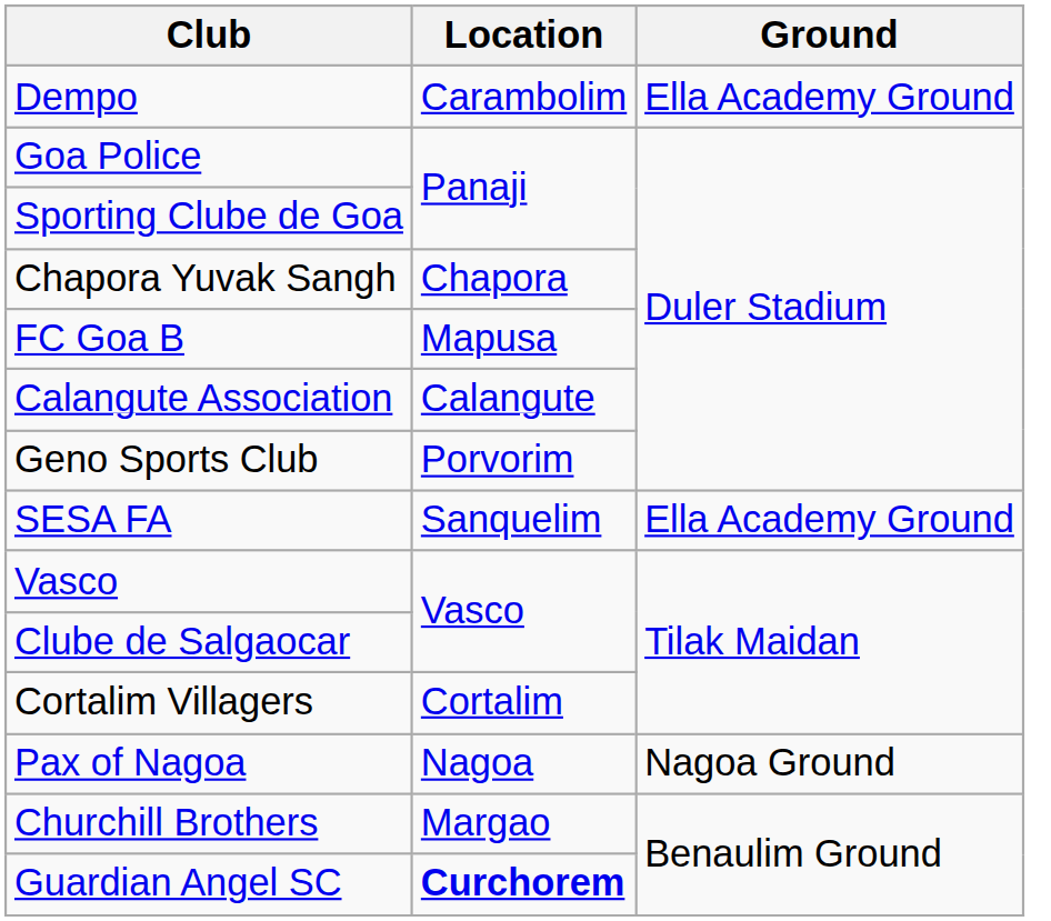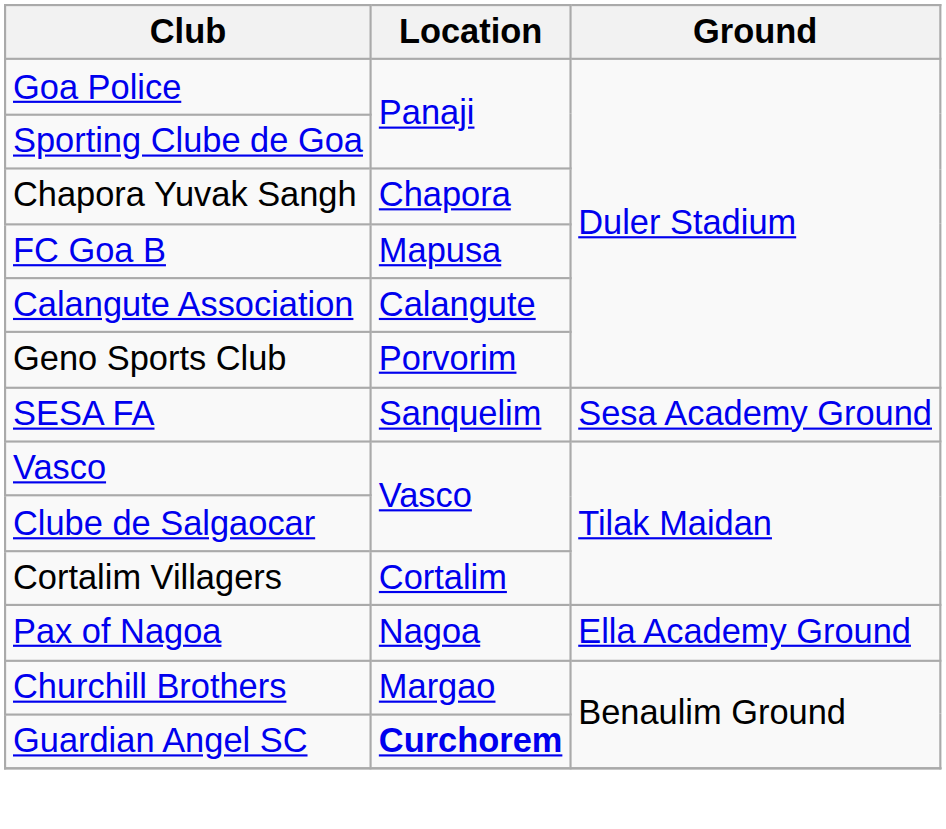- row: Dempo | Carambolim | Ella Academy Ground
SESA FA | Ground: Ella Academy Ground -> Sesa Academy Ground
Pax of Nagoa | Ground: Nagoa Ground -> Ella Academy Ground
